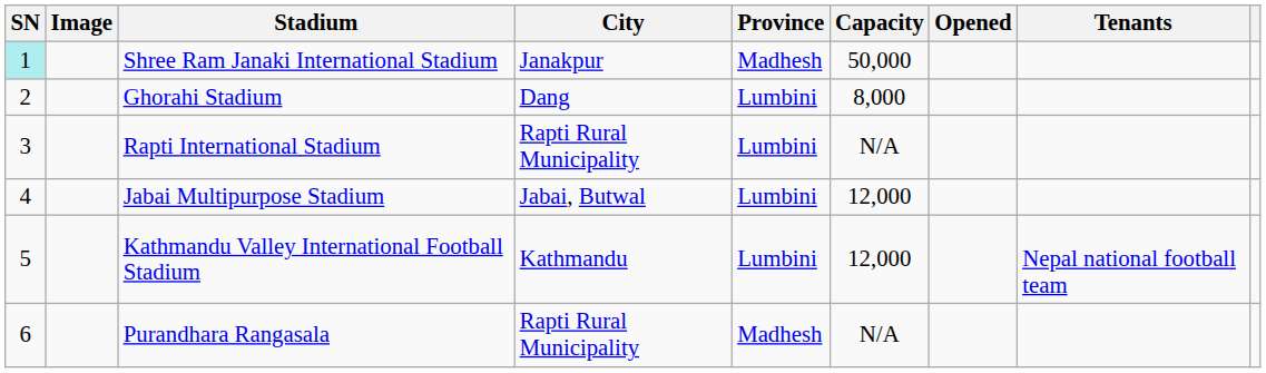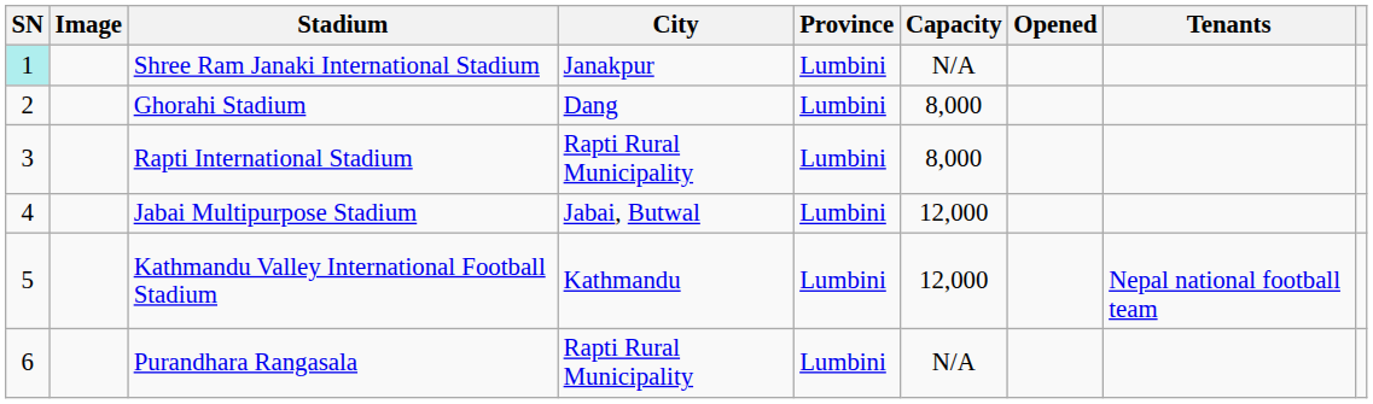Shree Ram Janaki International Stadium | Province: Madhesh -> Lumbini
Shree Ram Janaki International Stadium | Capacity: 50,000 -> N/A
Rapti International Stadium | Capacity: N/A -> 8,000
Purandhara Rangasala | Province: Madhesh -> Lumbini
